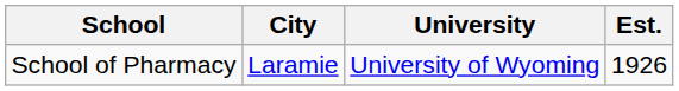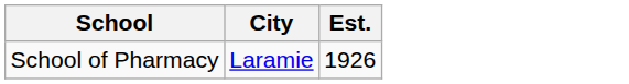- column: University | University of Wyoming
